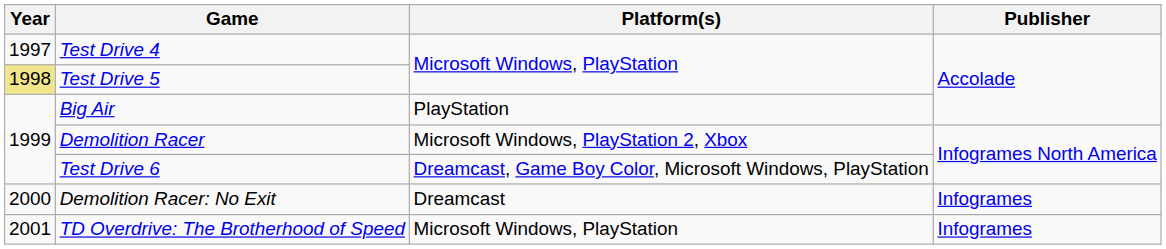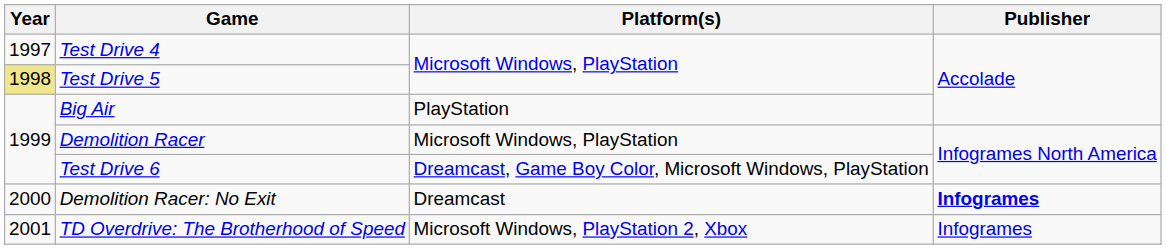Demolition Racer | Platform(s): Microsoft Windows, PlayStation 2, Xbox -> Microsoft Windows, PlayStation
Demolition Racer: No Exit | Publisher: normal -> bold
TD Overdrive: The Brotherhood of Speed | Platform(s): Microsoft Windows, PlayStation -> Microsoft Windows, PlayStation 2, Xbox
